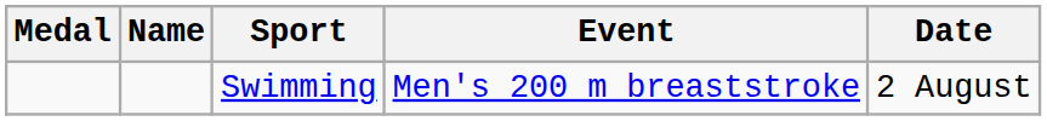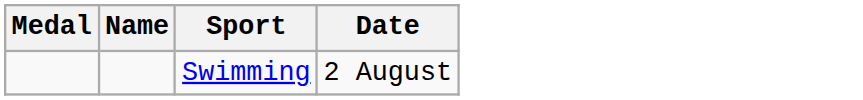- column: Event | Men's 200 m breaststroke
